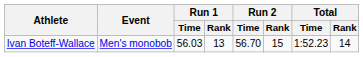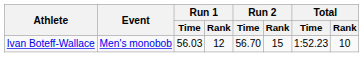Ivan Boteff-Wallace | Run 1 / Rank: 13 -> 12
Ivan Boteff-Wallace | Total / Rank: 14 -> 10
